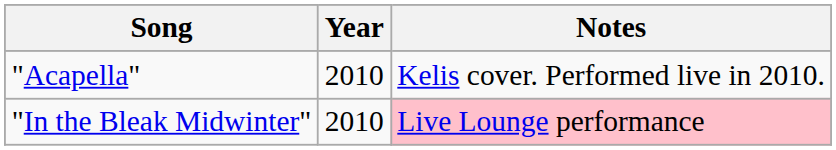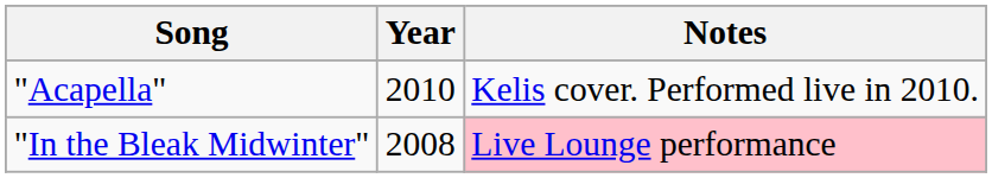"In the Bleak Midwinter" | Year: 2010 -> 2008
